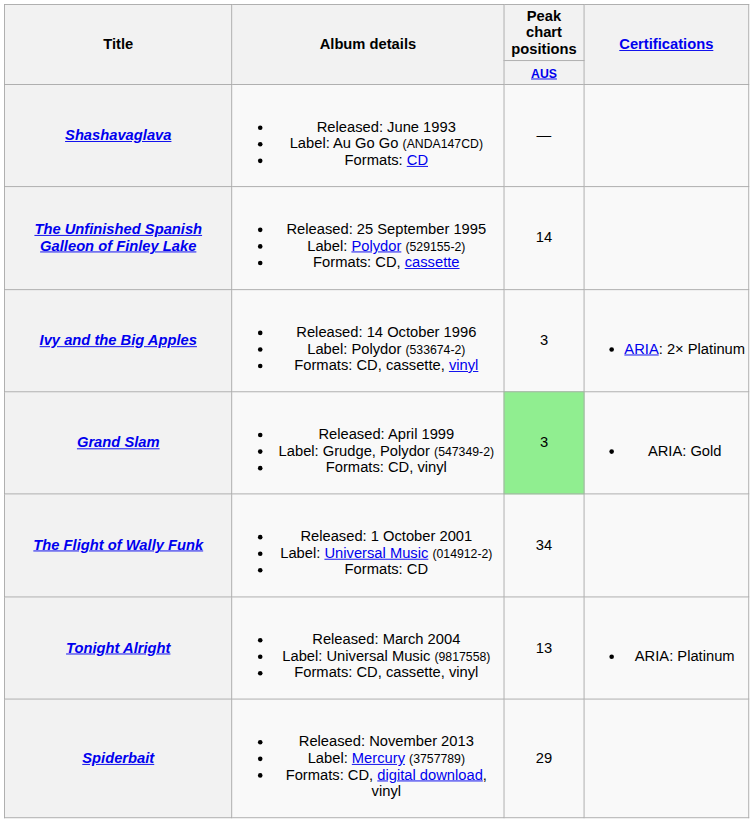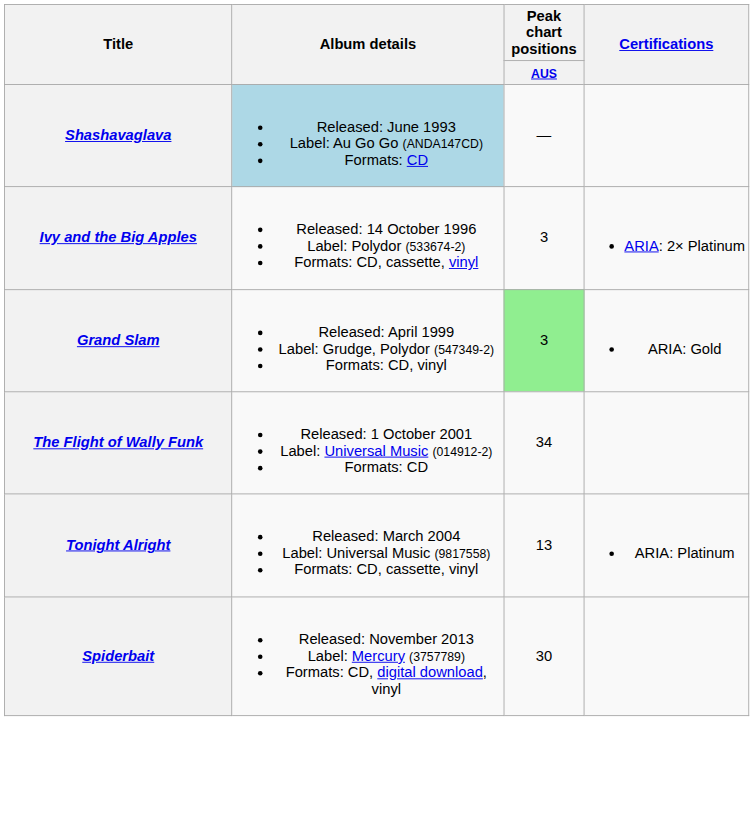Shashavaglava | Album details: no background -> lightblue background
- row: The Unfinished Spanish Galleon of Finley Lake | Released: 25 September 1995 Label: Polydor (529155-2) Formats: CD, cassette | 14
Spiderbait | Peak chart positions / AUS: 29 -> 30
